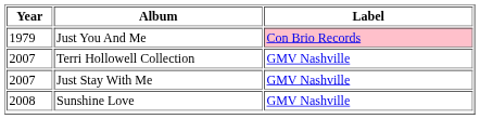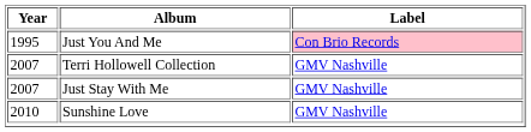Just You And Me | Year: 1979 -> 1995
Sunshine Love | Year: 2008 -> 2010
